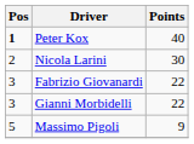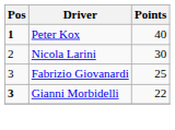Fabrizio Giovanardi | Points: 22 -> 25
Gianni Morbidelli | Pos: normal -> bold
- row: 5 | Massimo Pigoli | 9
